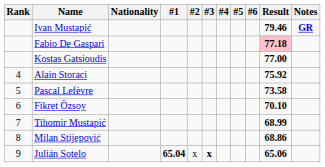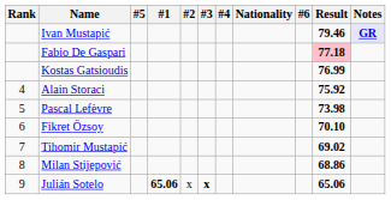columns swapped: Nationality <-> #5
Ivan Mustapić | Notes: no background -> lavender background
Kostas Gatsioudis | Result: 77.00 -> 76.99
Pascal Lefèvre | Result: 73.58 -> 73.98
Tihomir Mustapić | Result: 68.99 -> 69.02
Julián Sotelo | #1: 65.04 -> 65.06
